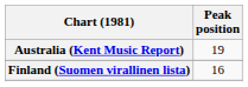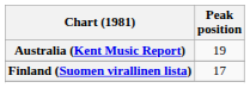Finland (Suomen virallinen lista) | Peak position: 16 -> 17
